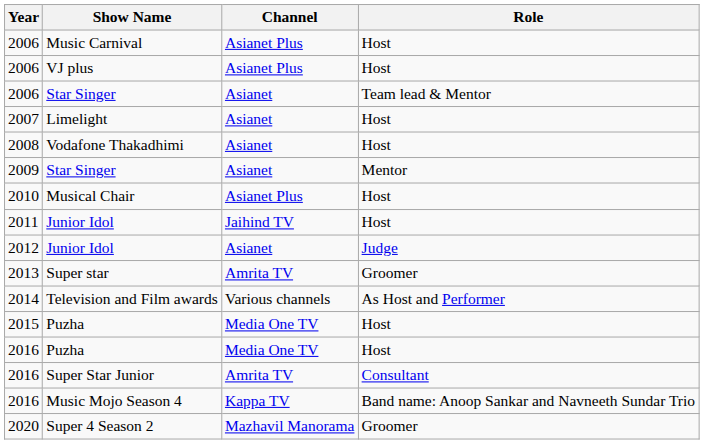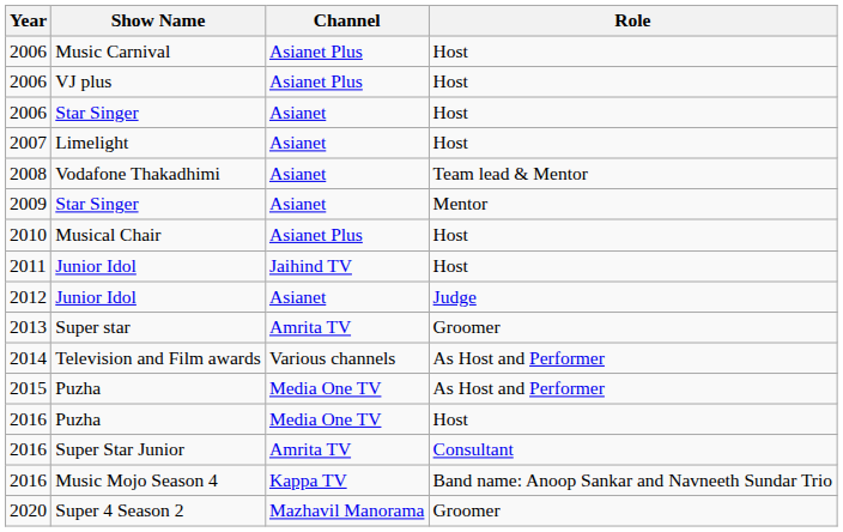2006 / Star Singer | Role: Team lead & Mentor -> Host
Vodafone Thakadhimi | Role: Host -> Team lead & Mentor
2015 / Puzha | Role: Host -> As Host and Performer
